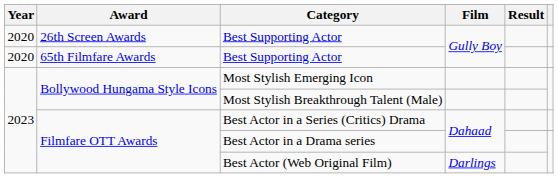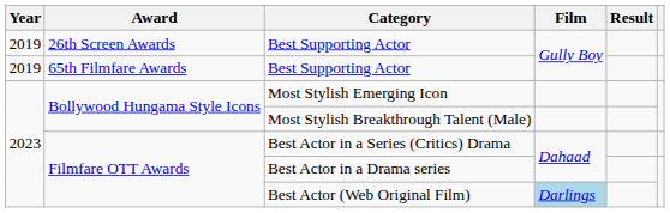26th Screen Awards / Best Supporting Actor | Year: 2020 -> 2019
65th Filmfare Awards / Best Supporting Actor | Year: 2020 -> 2019
Best Actor (Web Original Film) | Film: no background -> lightblue background
